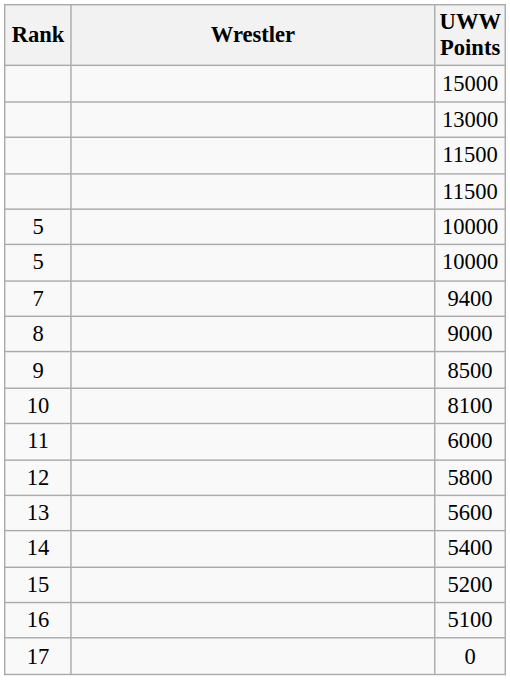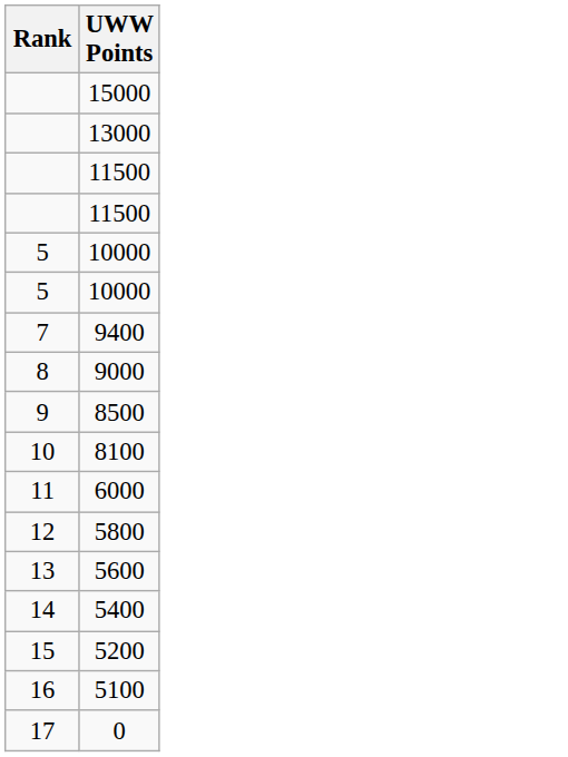- column: Wrestler
